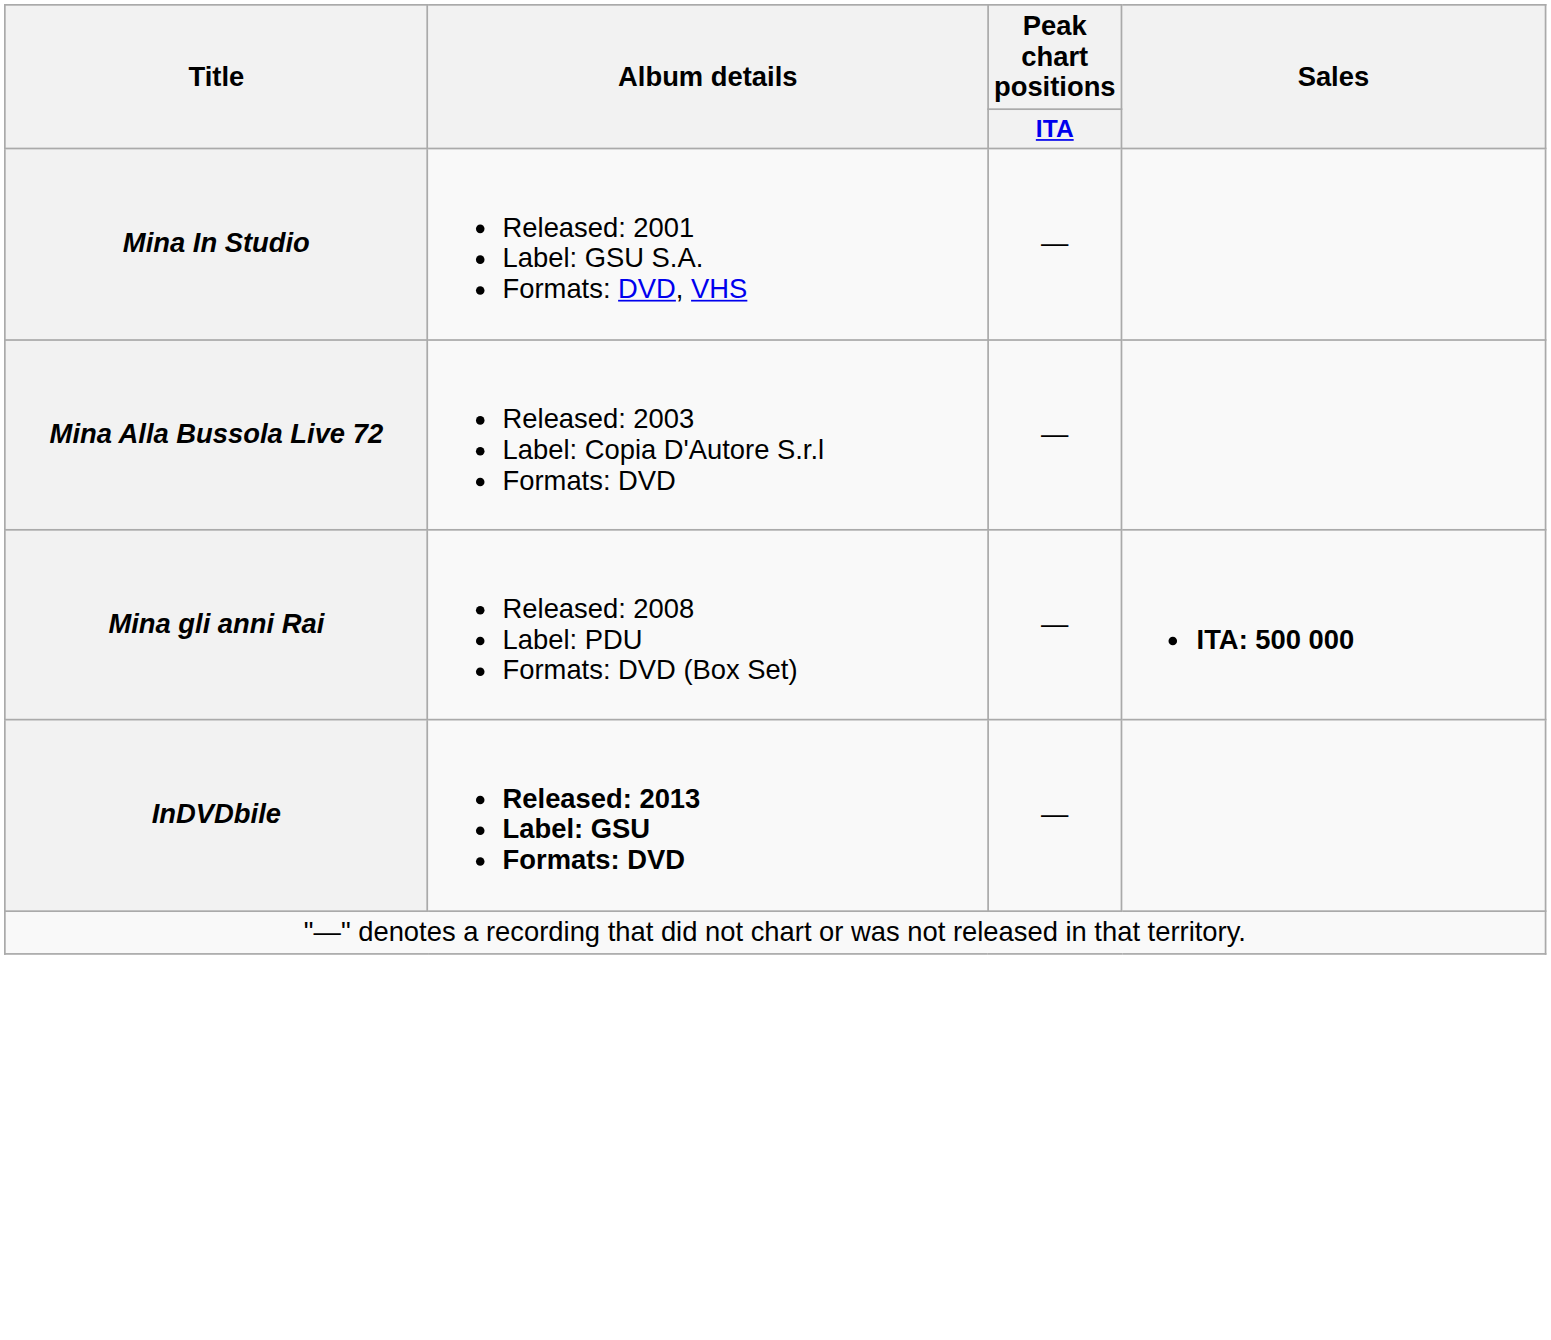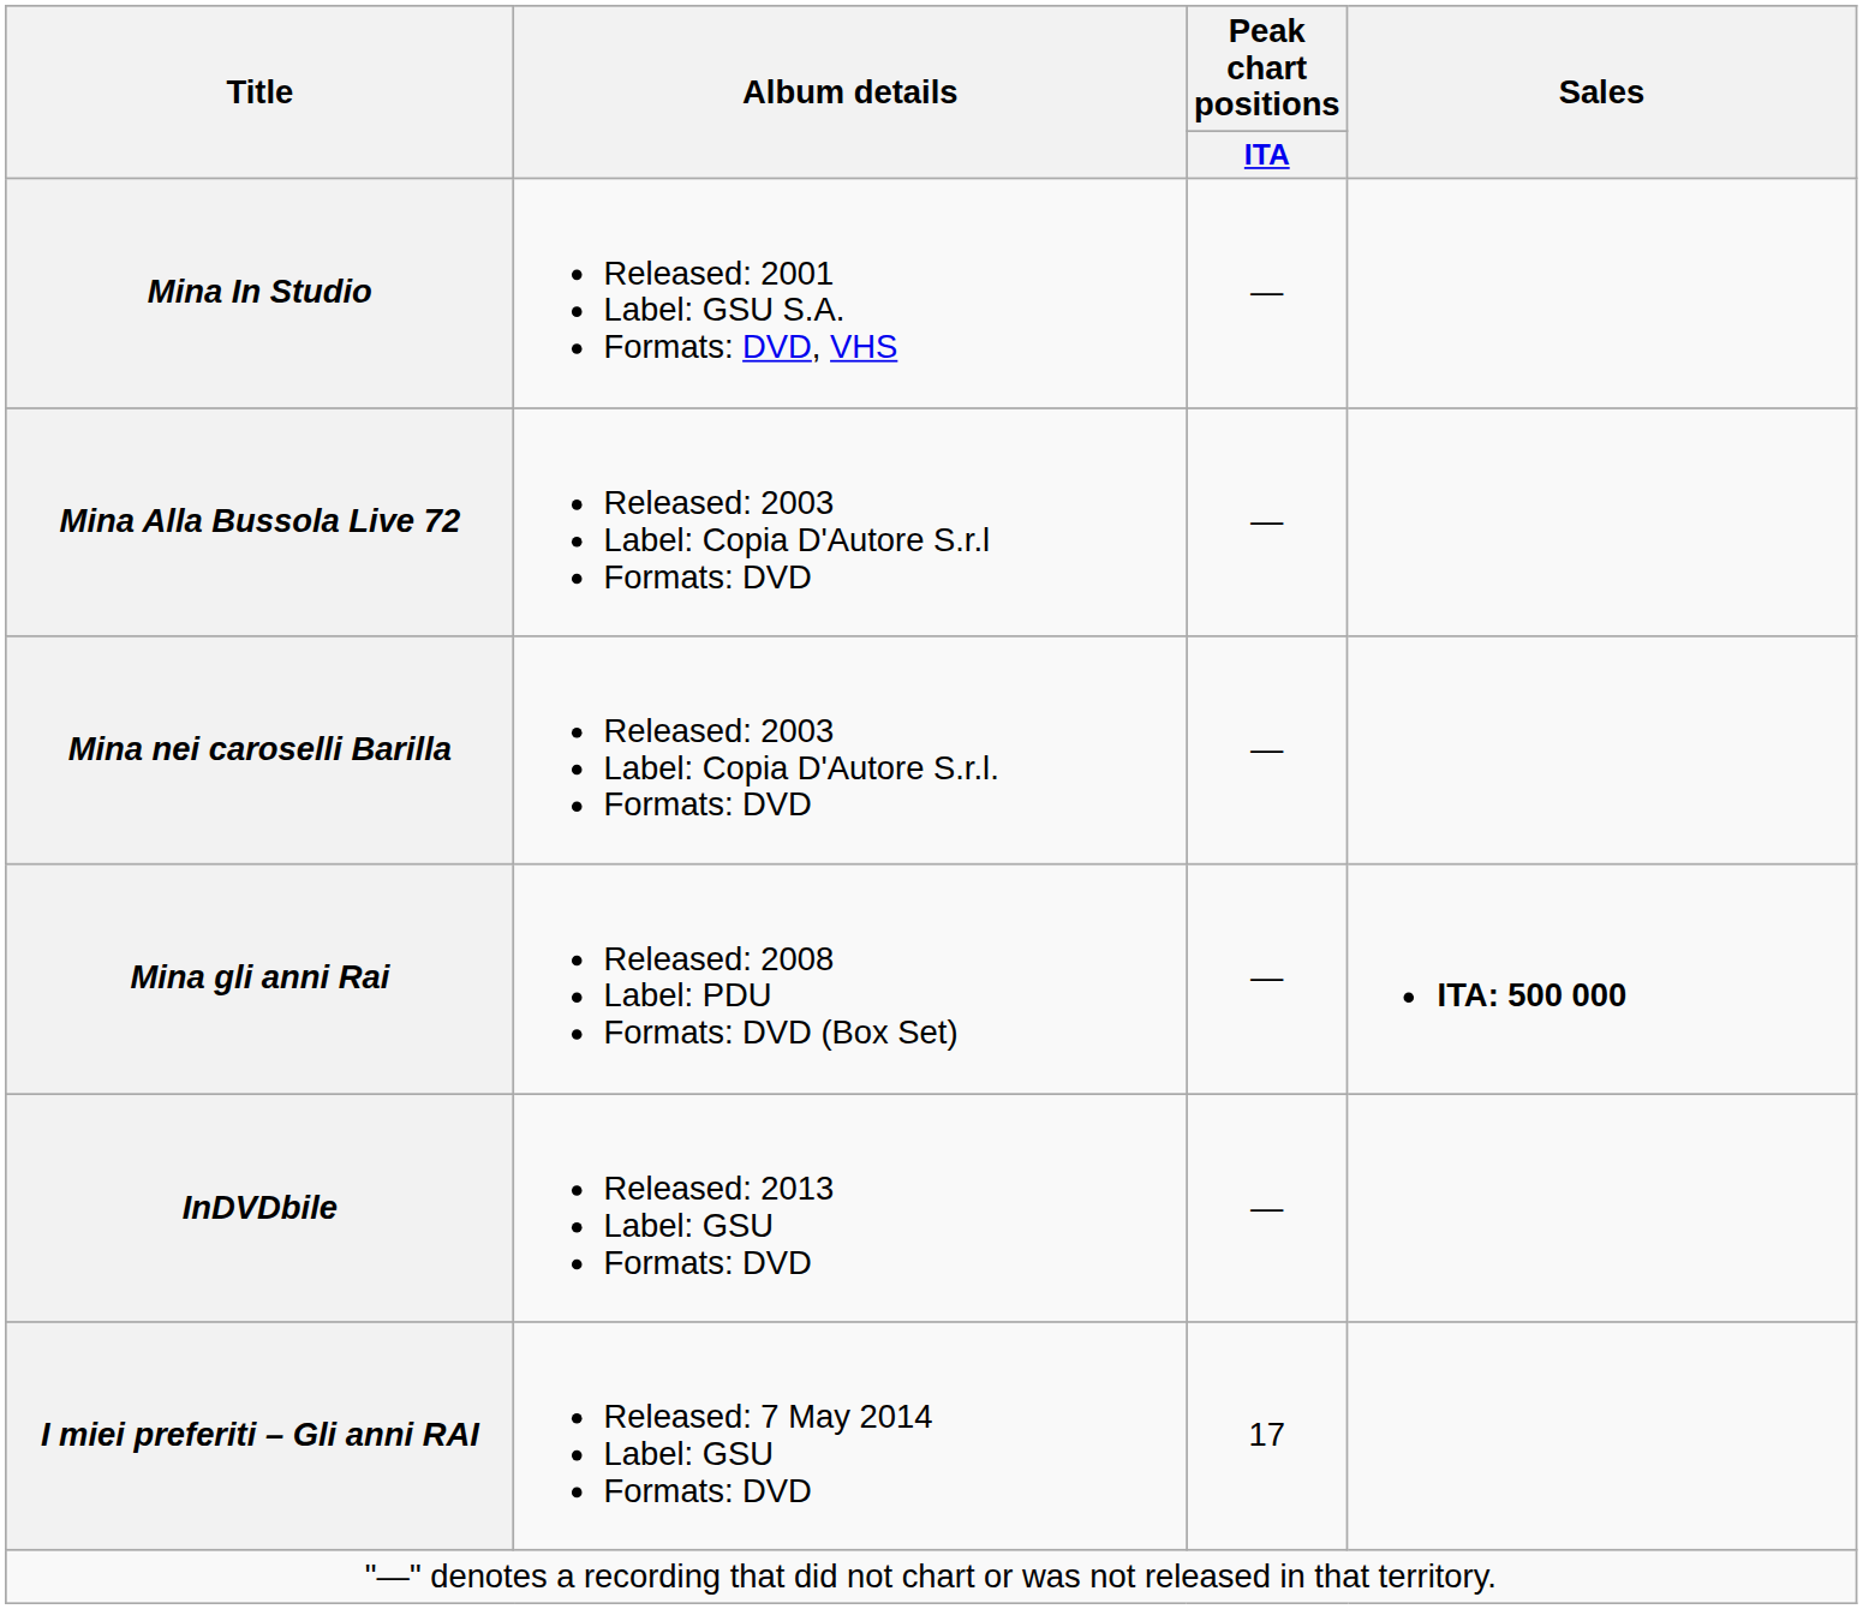+ row: Mina nei caroselli Barilla | Released: 2003 Label: Copia D'Autore S.r.l. Formats: DVD | —
InDVDbile | Album details: bold -> normal
+ row: I miei preferiti – Gli anni RAI | Released: 7 May 2014 Label: GSU Formats: DVD | 17
